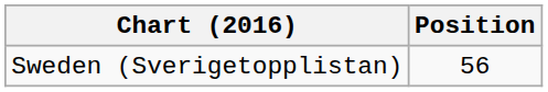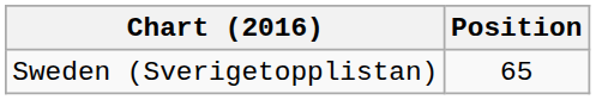Sweden (Sverigetopplistan) | Position: 56 -> 65
